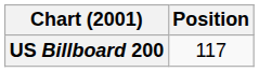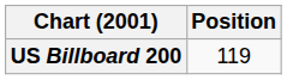US Billboard 200 | Position: 117 -> 119
